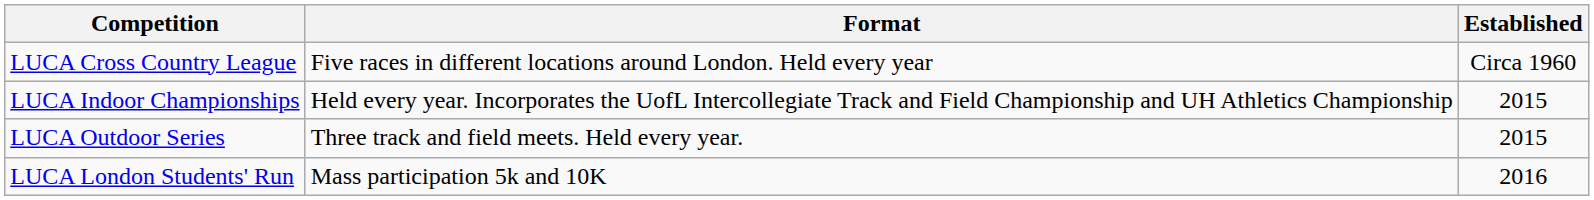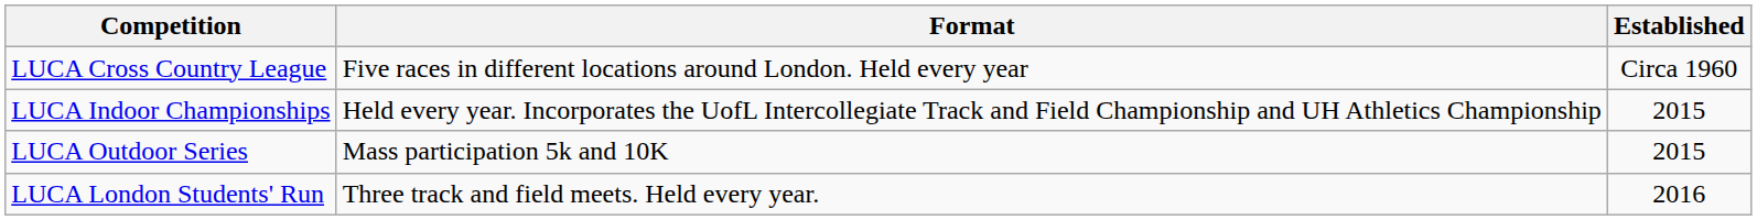LUCA Outdoor Series | Format: Three track and field meets. Held every year. -> Mass participation 5k and 10K
LUCA London Students' Run | Format: Mass participation 5k and 10K -> Three track and field meets. Held every year.
